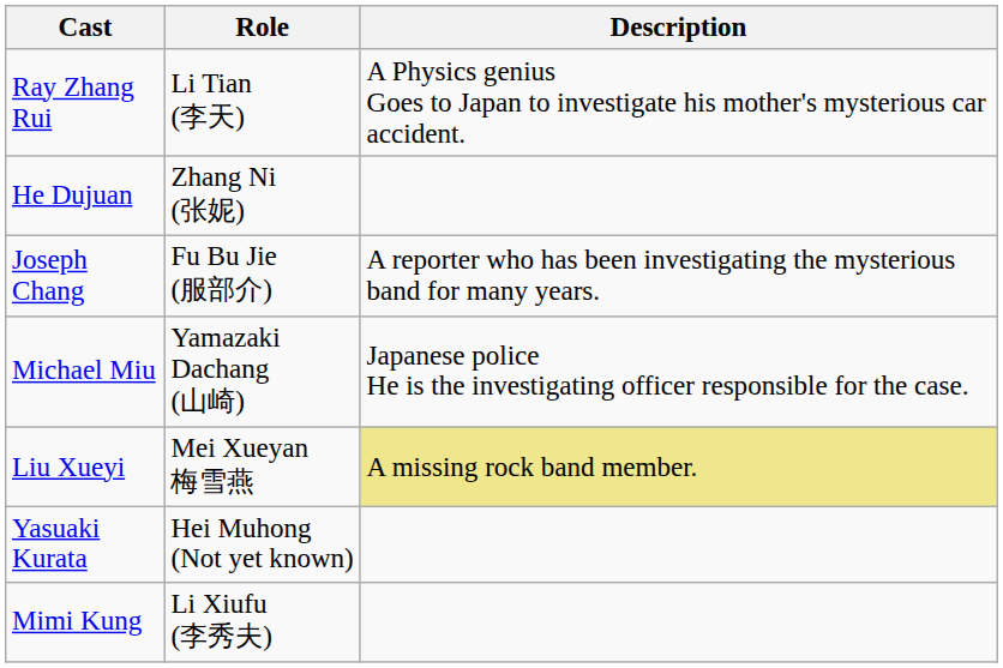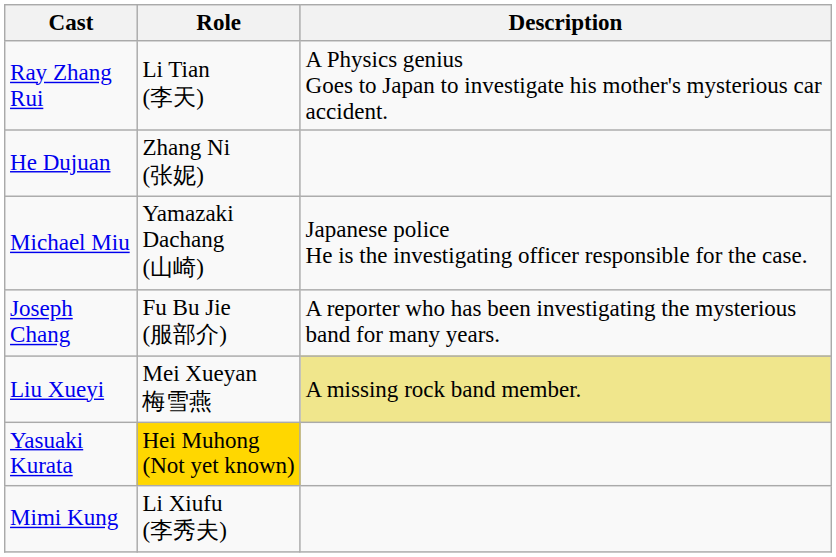rows swapped: Michael Miu <-> Joseph Chang
Yasuaki Kurata | Role: no background -> gold background
